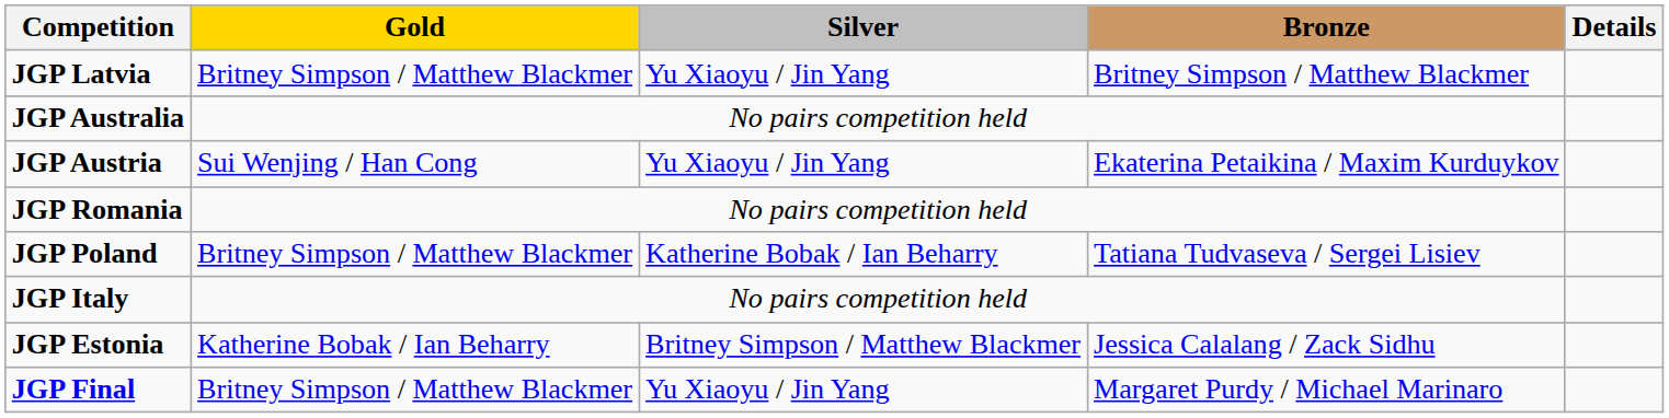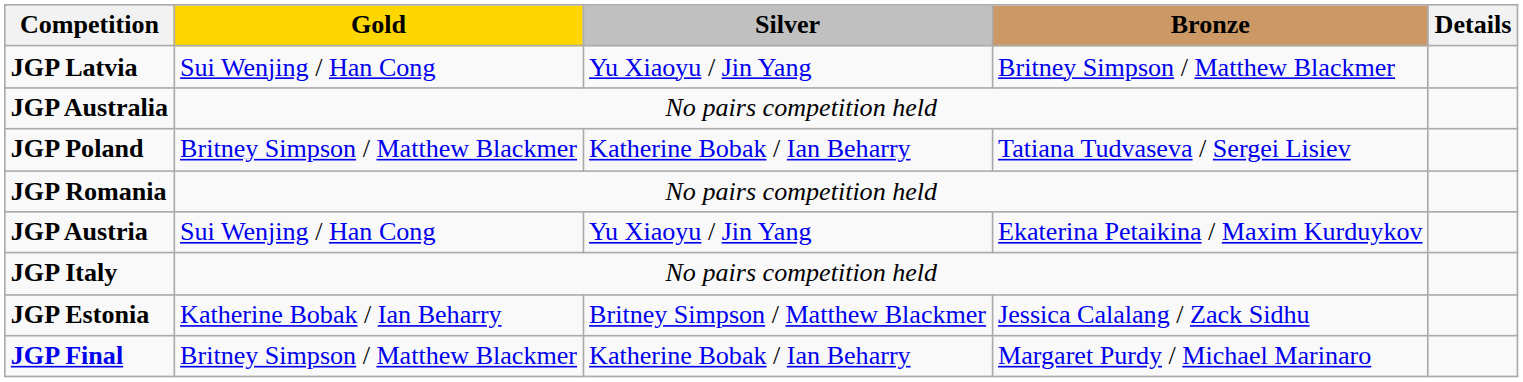JGP Latvia | Gold: Britney Simpson / Matthew Blackmer -> Sui Wenjing / Han Cong
rows swapped: JGP Poland <-> JGP Austria
JGP Final | Silver: Yu Xiaoyu / Jin Yang -> Katherine Bobak / Ian Beharry
